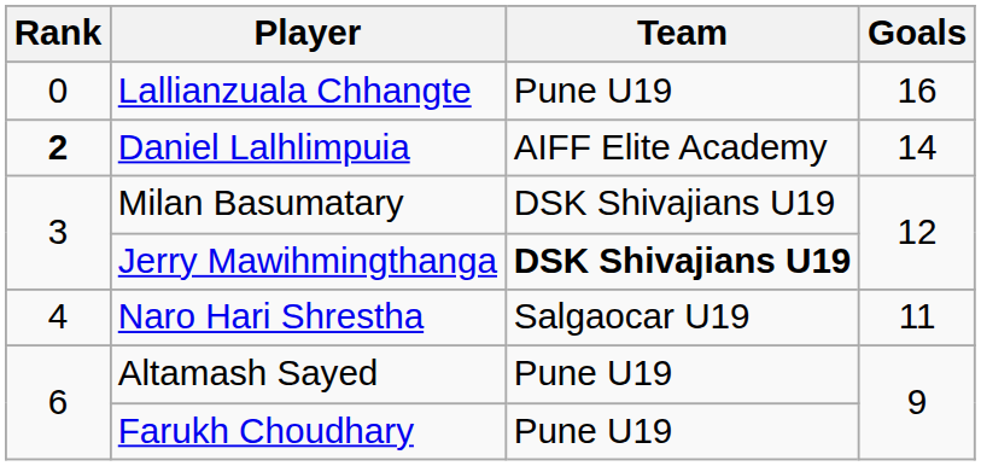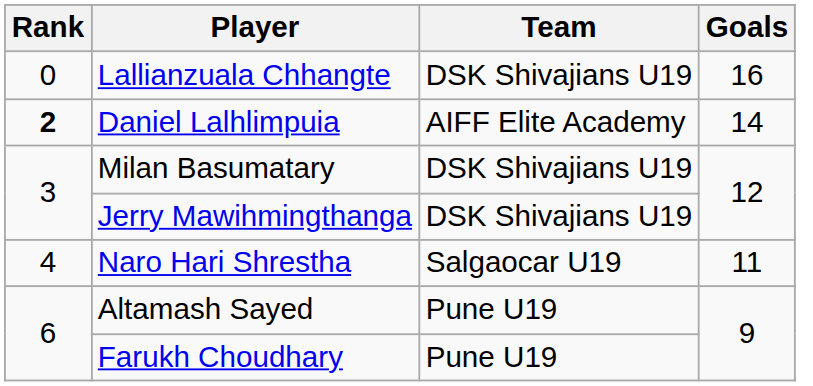Lallianzuala Chhangte | Team: Pune U19 -> DSK Shivajians U19
Jerry Mawihmingthanga | Team: bold -> normal
